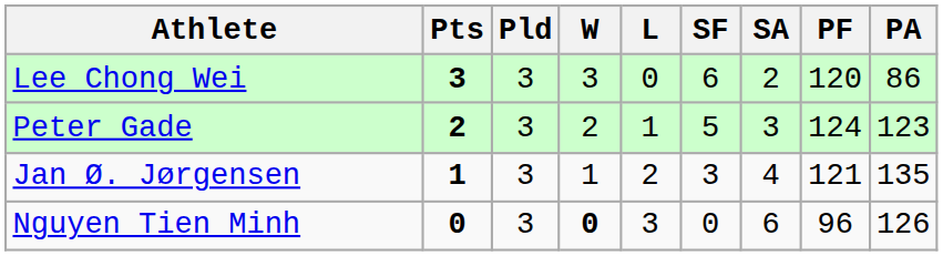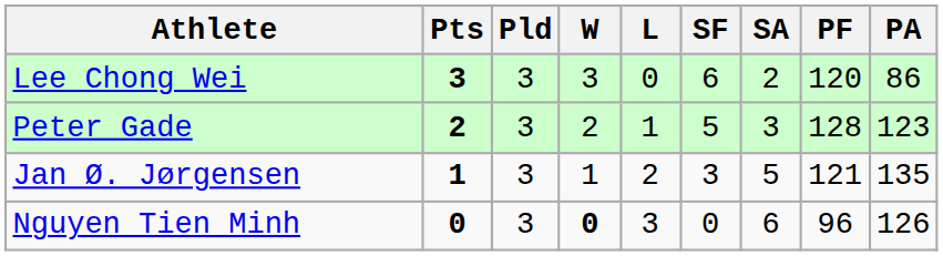Peter Gade | PF: 124 -> 128
Jan Ø. Jørgensen | SA: 4 -> 5
